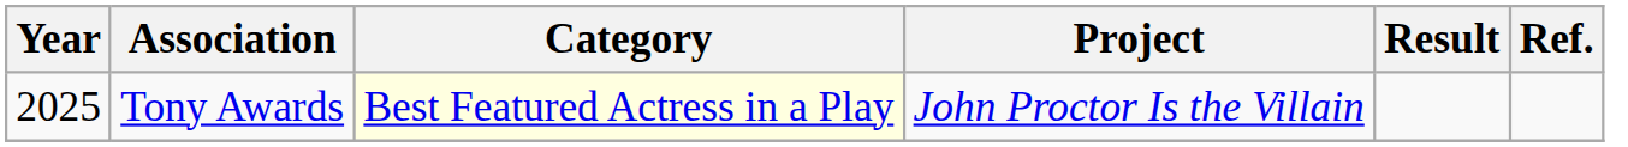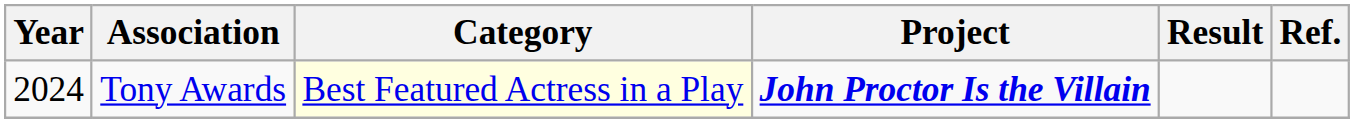Tony Awards | Year: 2025 -> 2024
Tony Awards | Project: normal -> bold
